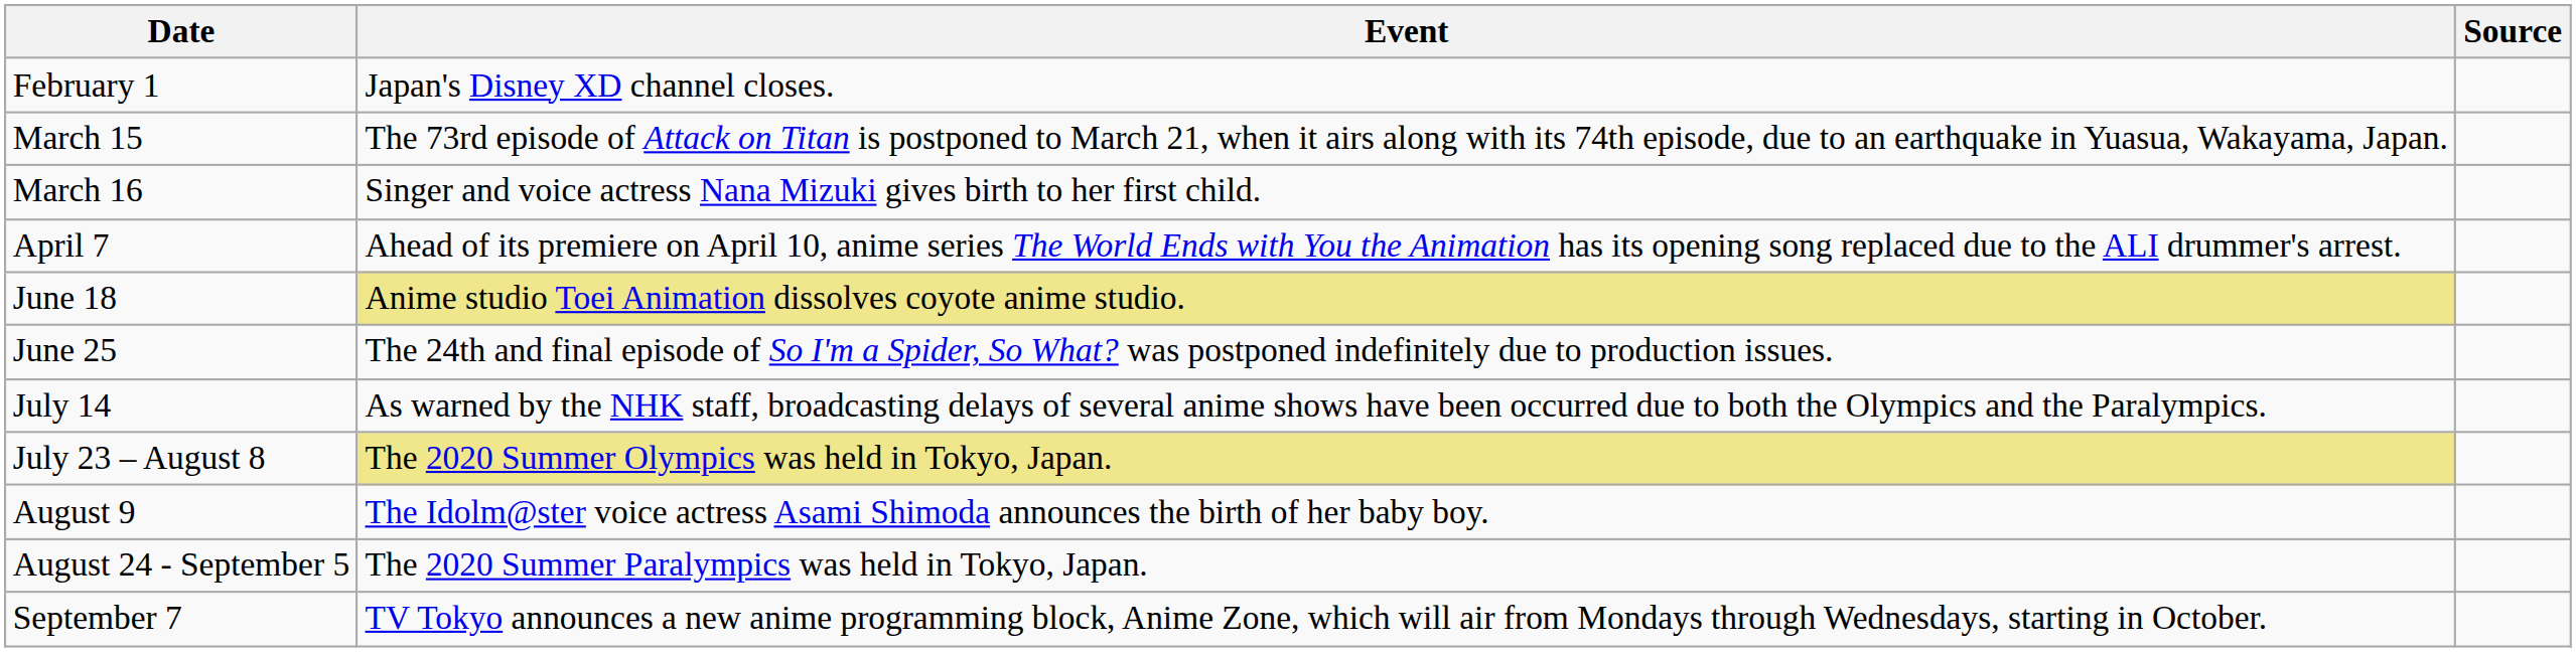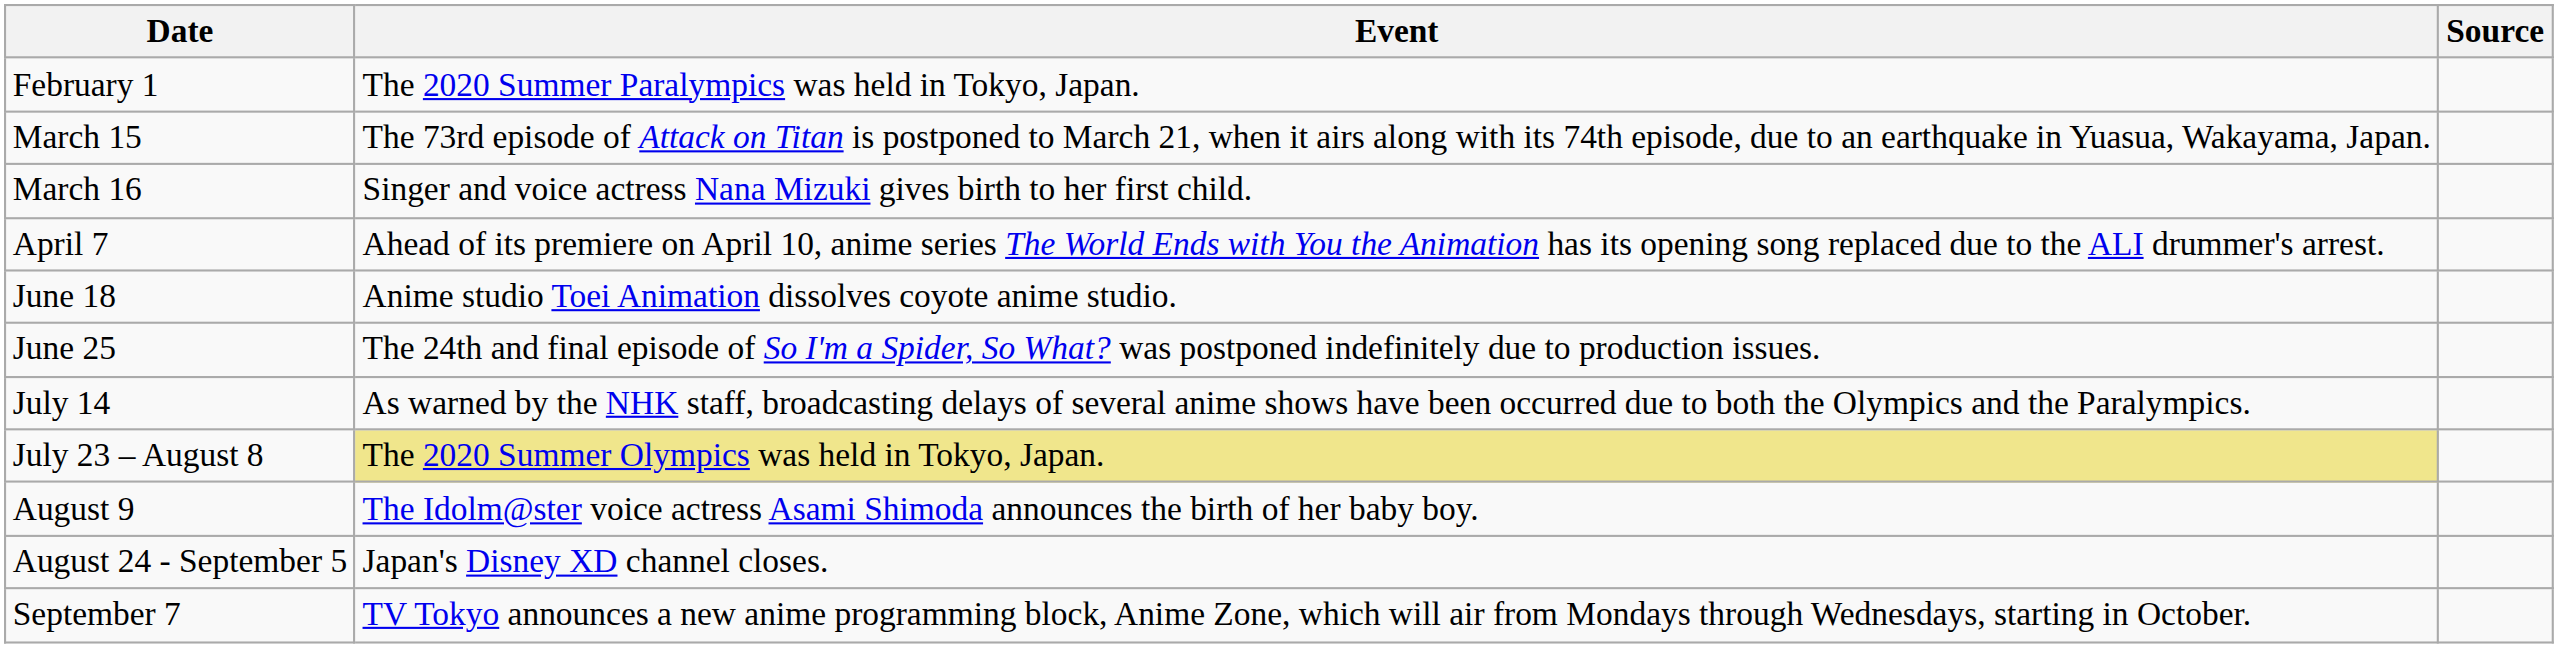February 1 | Event: Japan's Disney XD channel closes. -> The 2020 Summer Paralympics was held in Tokyo, Japan.
June 18 | Event: khaki background -> no background
August 24 - September 5 | Event: The 2020 Summer Paralympics was held in Tokyo, Japan. -> Japan's Disney XD channel closes.
